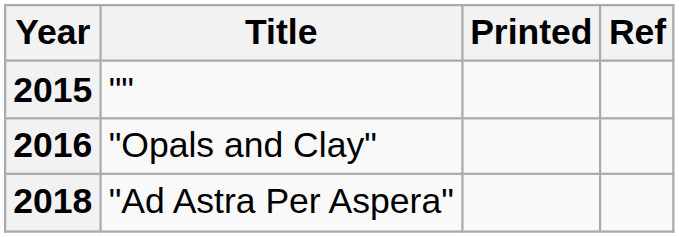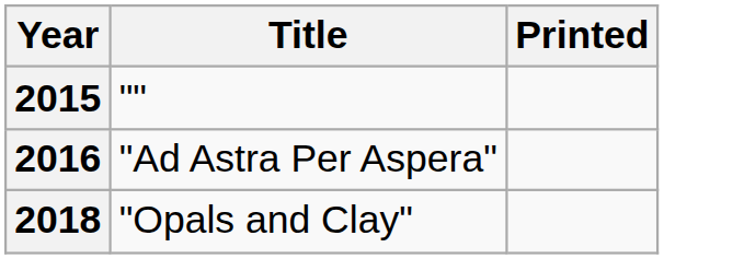- column: Ref
2016 | Title: "Opals and Clay" -> "Ad Astra Per Aspera"
2018 | Title: "Ad Astra Per Aspera" -> "Opals and Clay"
